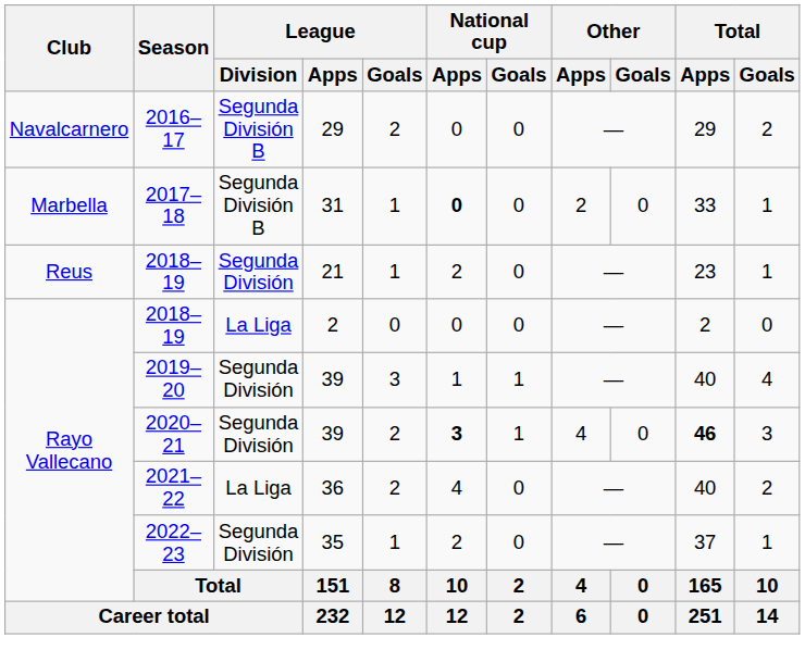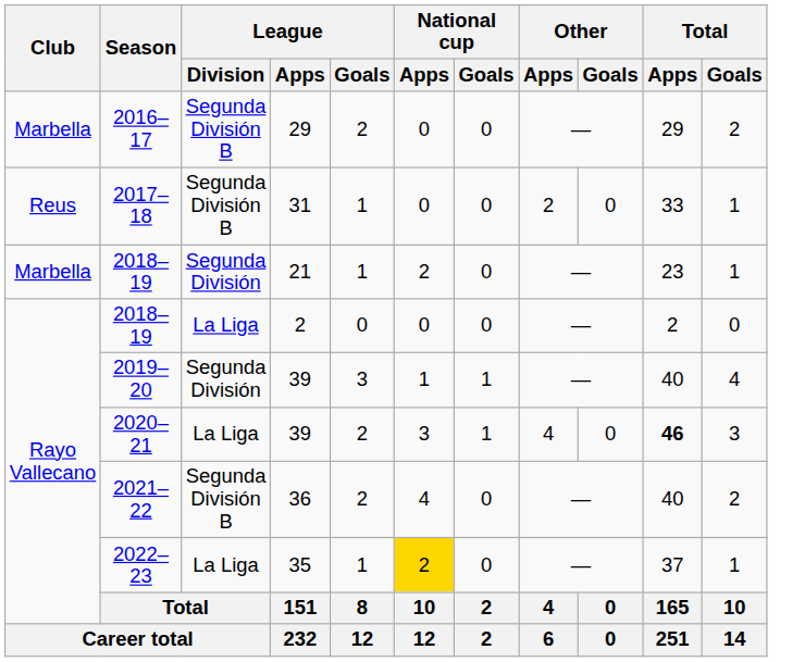2016–17 | Club: Navalcarnero -> Marbella
2017–18 | Club: Marbella -> Reus
2017–18 | National cup / Apps: bold -> normal
2018–19 / 21 | Club: Reus -> Marbella
2020–21 | League / Division: Segunda División -> La Liga
2020–21 | National cup / Apps: bold -> normal
2021–22 | League / Division: La Liga -> Segunda División B
2022–23 | League / Division: Segunda División -> La Liga
2022–23 | National cup / Apps: no background -> gold background
